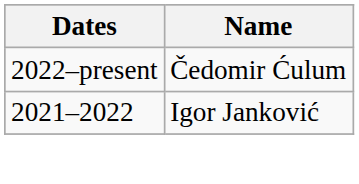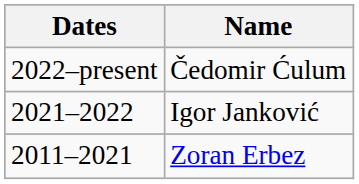+ row: 2011–2021 | Zoran Erbez
